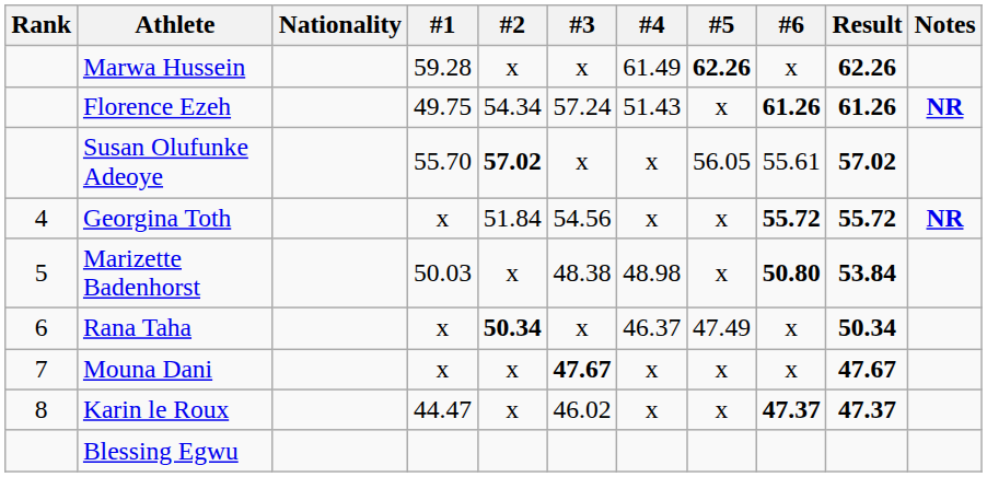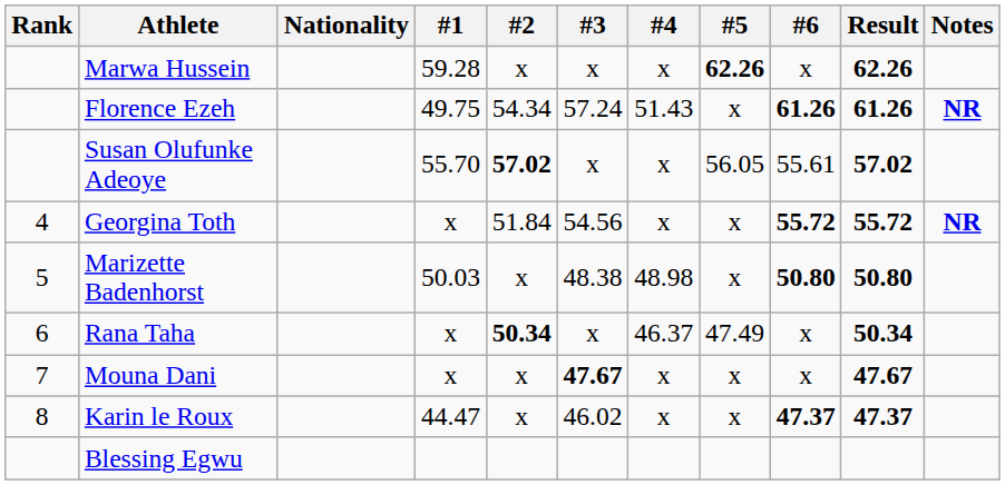Marwa Hussein | #4: 61.49 -> x
Marizette Badenhorst | Result: 53.84 -> 50.80
